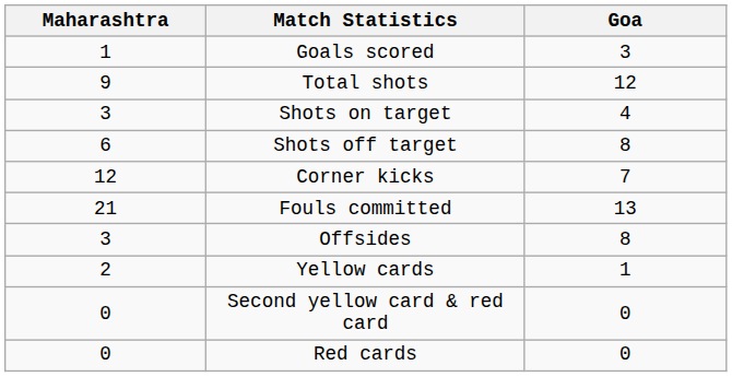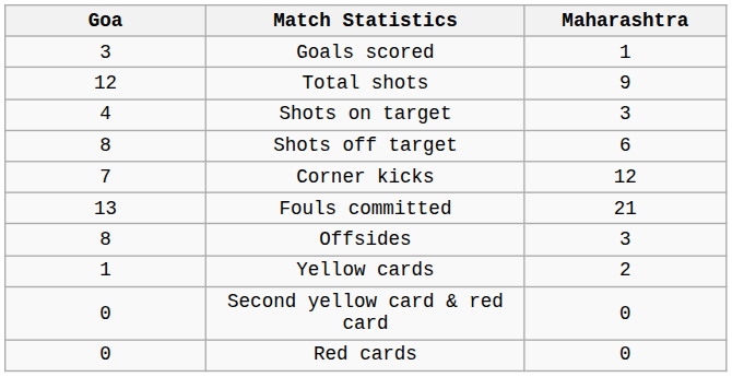columns swapped: Maharashtra <-> Goa
